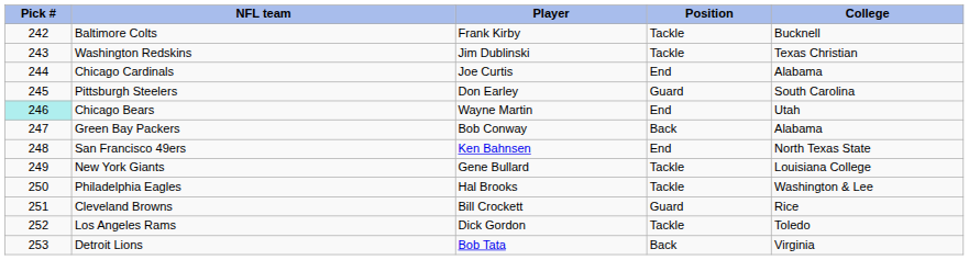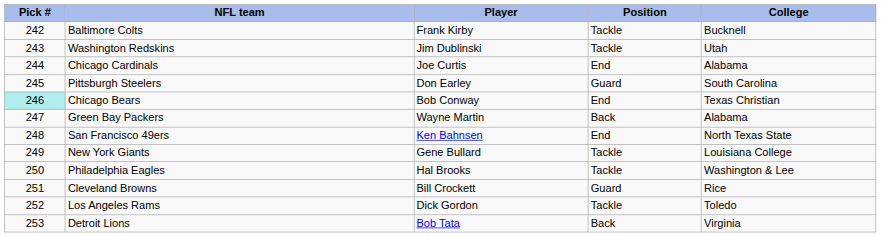Washington Redskins | College: Texas Christian -> Utah
Chicago Bears | Player: Wayne Martin -> Bob Conway
Chicago Bears | College: Utah -> Texas Christian
Green Bay Packers | Player: Bob Conway -> Wayne Martin
